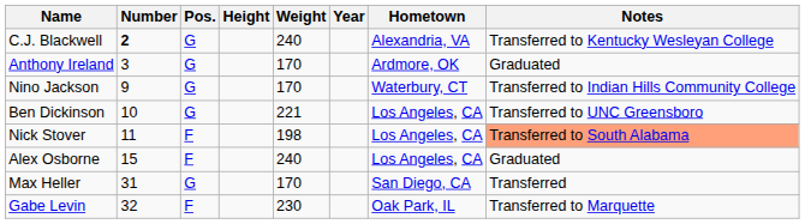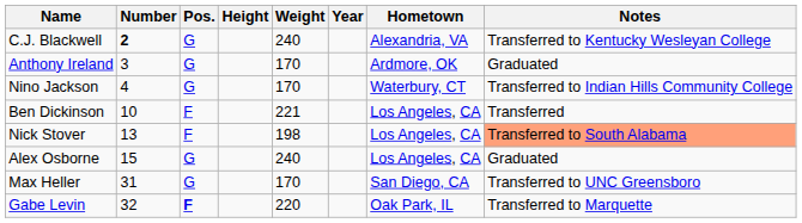Nino Jackson | Number: 9 -> 4
Ben Dickinson | Pos.: G -> F
Ben Dickinson | Notes: Transferred to UNC Greensboro -> Transferred
Nick Stover | Number: 11 -> 13
Alex Osborne | Pos.: F -> G
Max Heller | Notes: Transferred -> Transferred to UNC Greensboro
Gabe Levin | Pos.: normal -> bold
Gabe Levin | Weight: 230 -> 220
